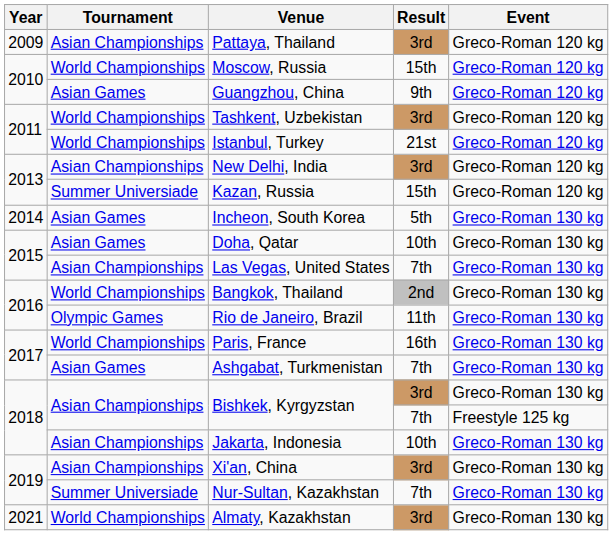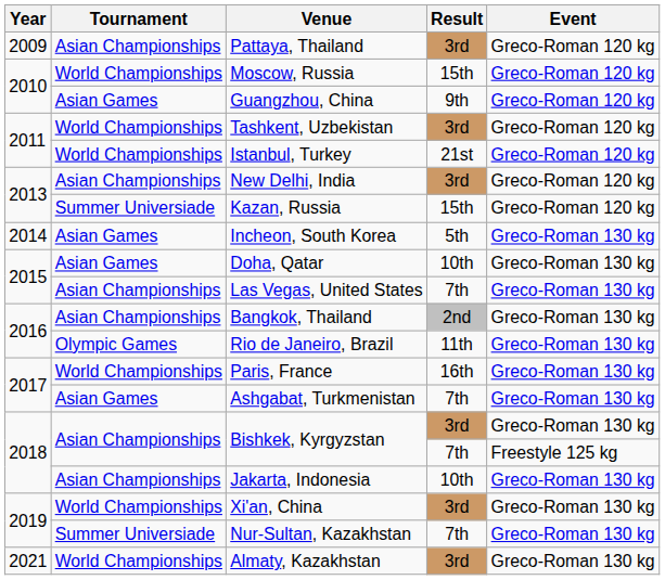Bangkok, Thailand | Tournament: World Championships -> Asian Championships
Xi'an, China | Tournament: Asian Championships -> World Championships
